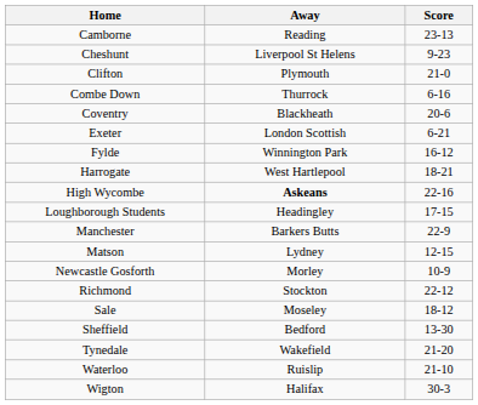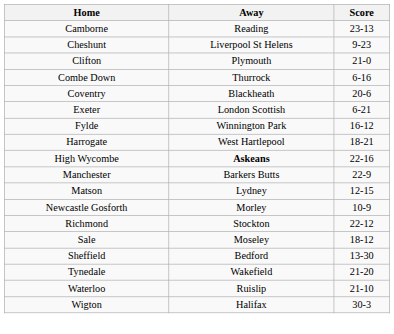- row: Loughborough Students | Headingley | 17-15
